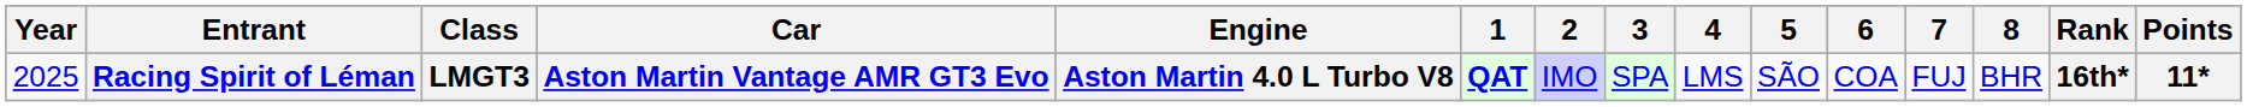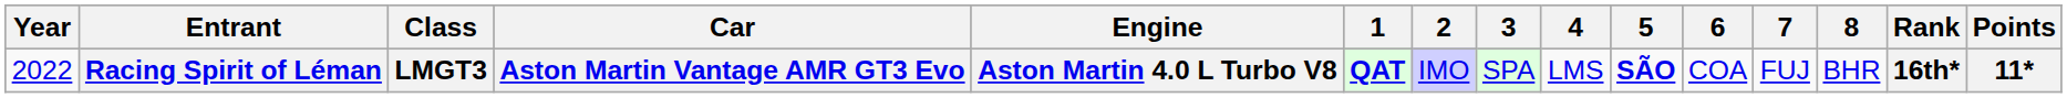Racing Spirit of Léman | Year: 2025 -> 2022
Racing Spirit of Léman | 5: normal -> bold
